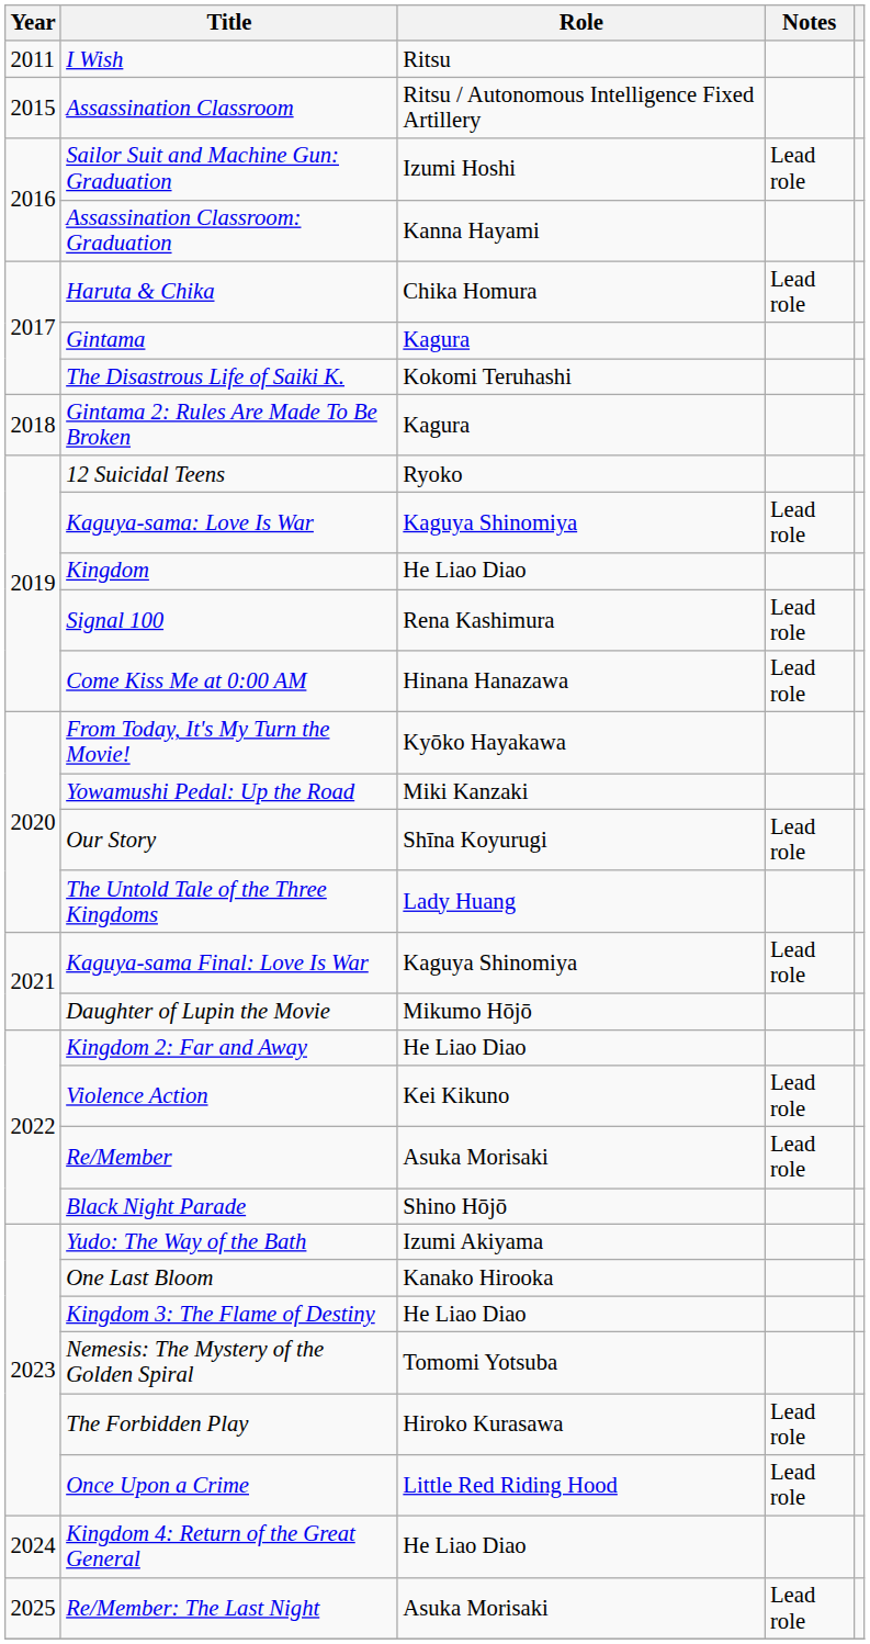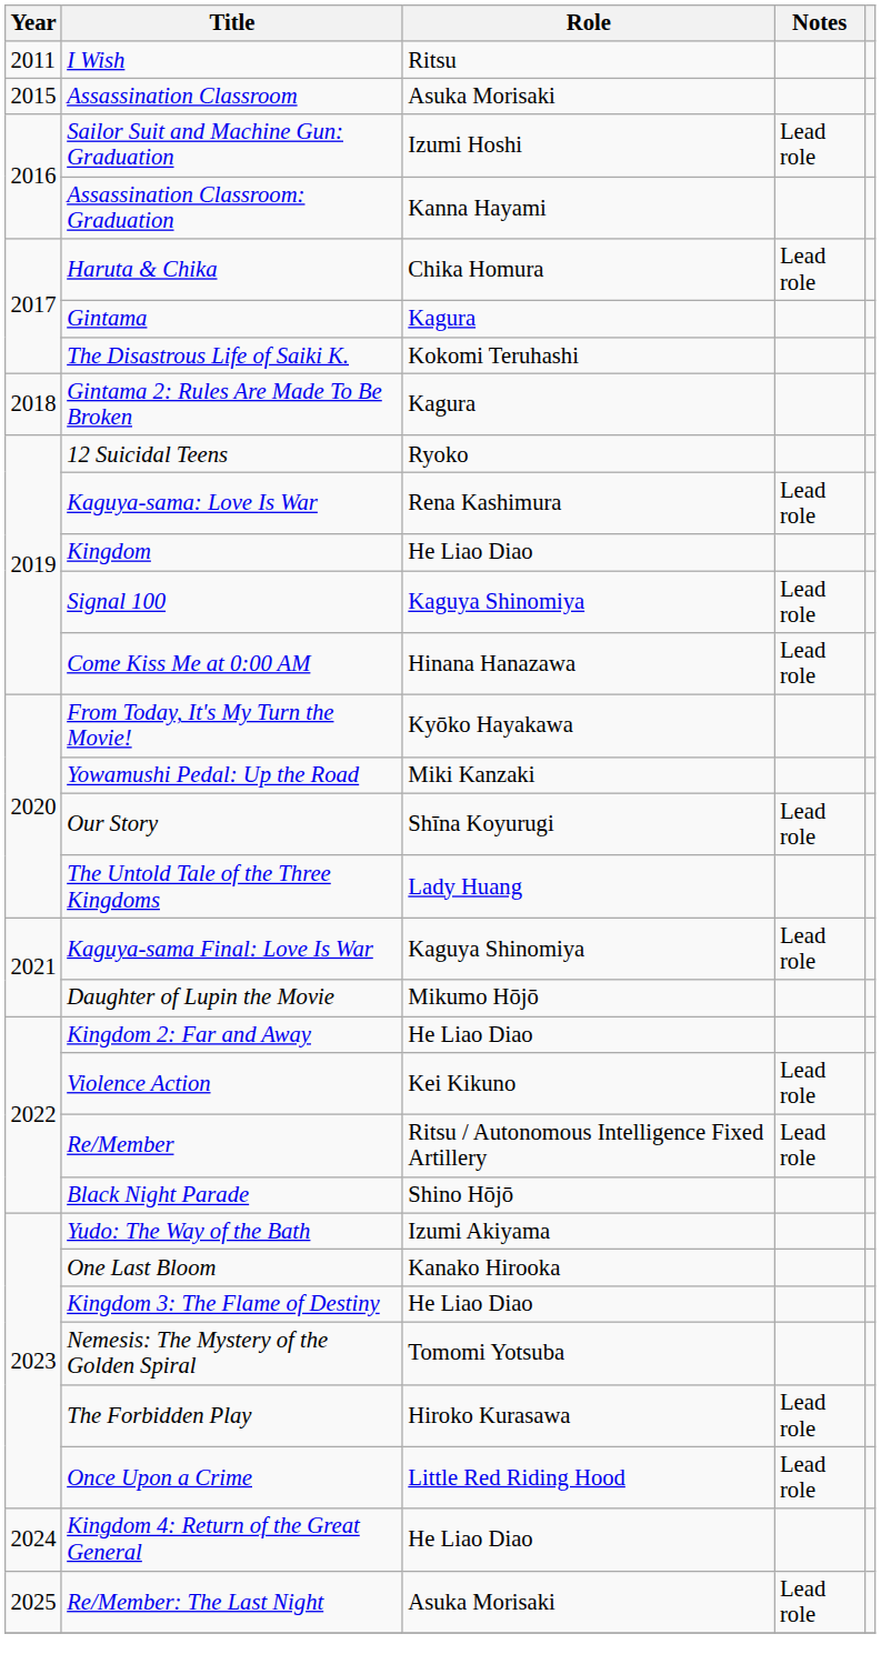Assassination Classroom | Role: Ritsu / Autonomous Intelligence Fixed Artillery -> Asuka Morisaki
Kaguya-sama: Love Is War | Role: Kaguya Shinomiya -> Rena Kashimura
Signal 100 | Role: Rena Kashimura -> Kaguya Shinomiya
Re/Member | Role: Asuka Morisaki -> Ritsu / Autonomous Intelligence Fixed Artillery
